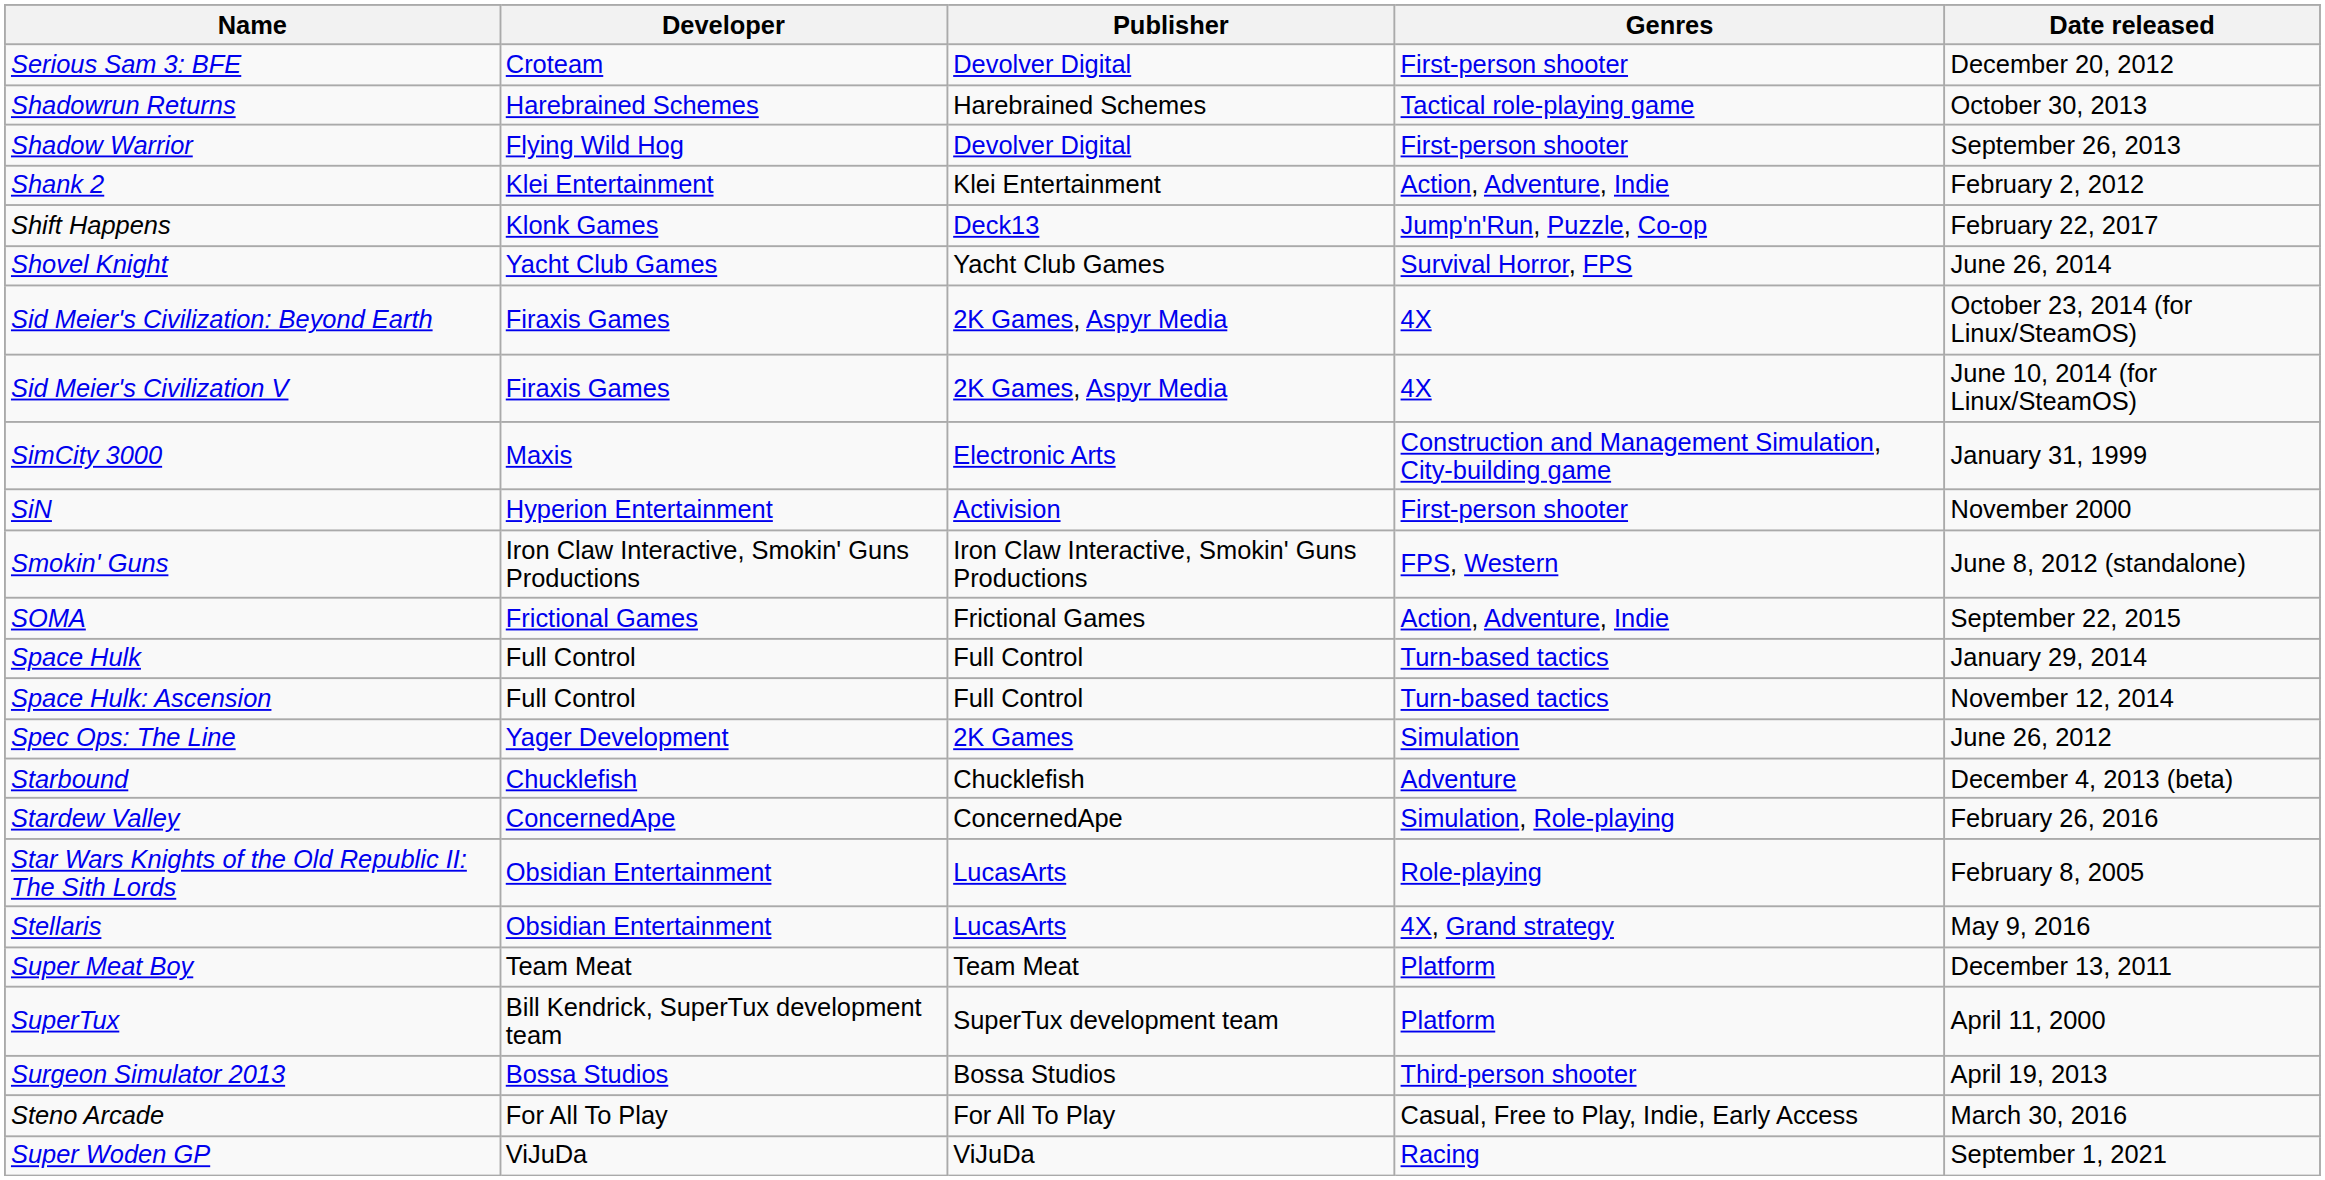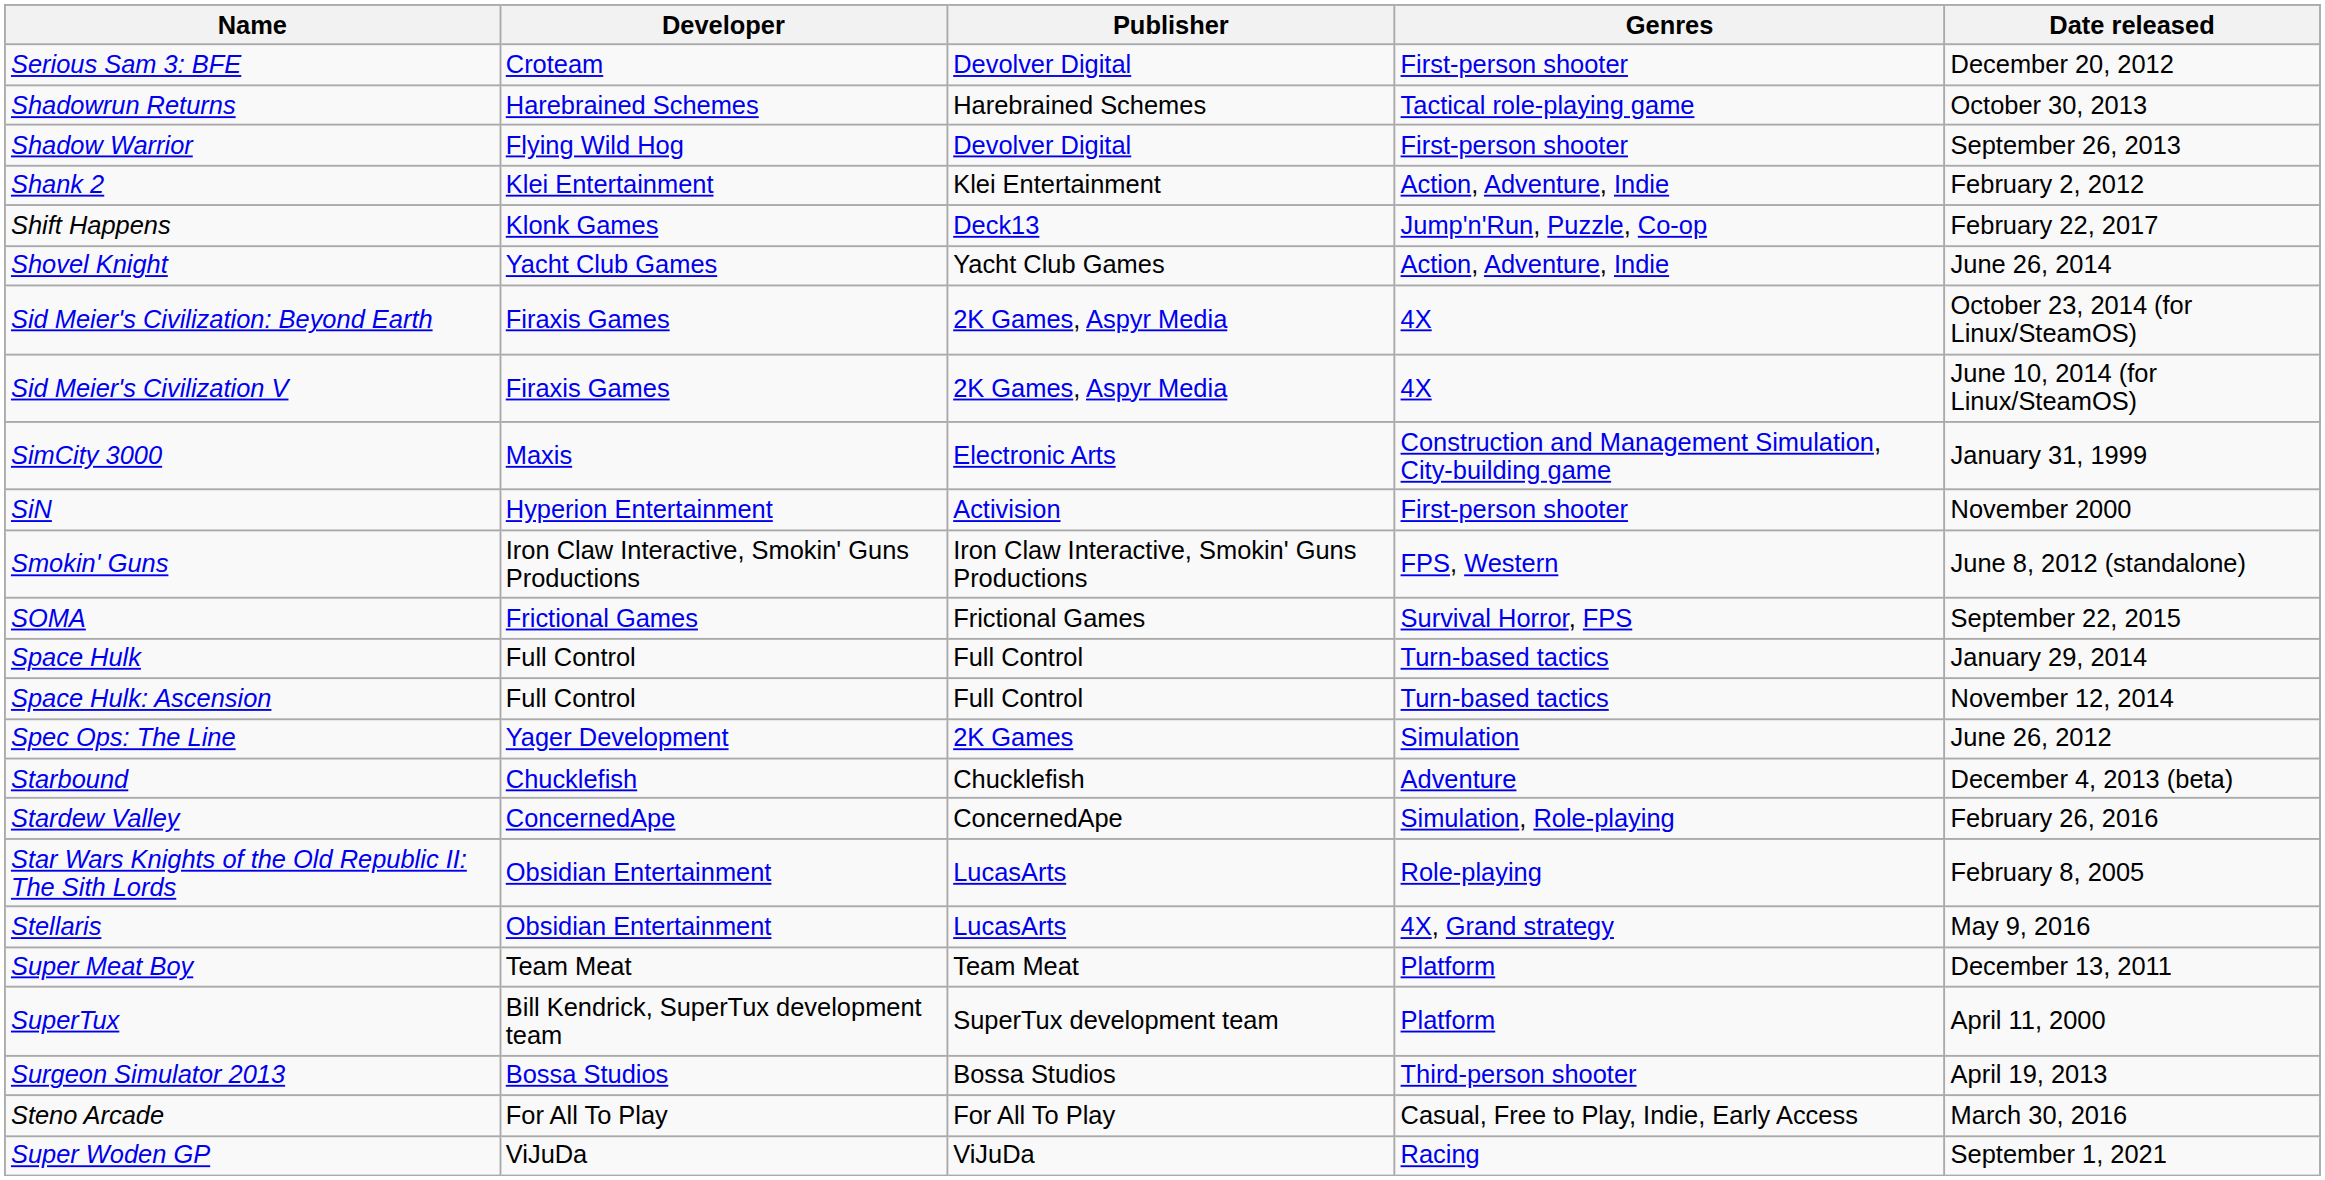Shovel Knight | Genres: Survival Horror, FPS -> Action, Adventure, Indie
SOMA | Genres: Action, Adventure, Indie -> Survival Horror, FPS
